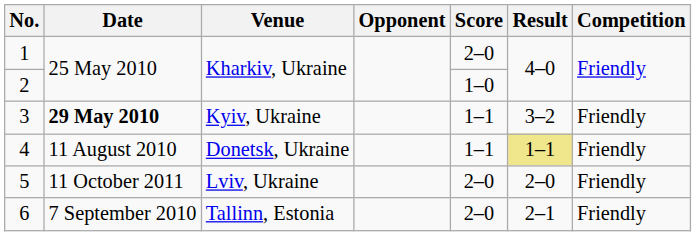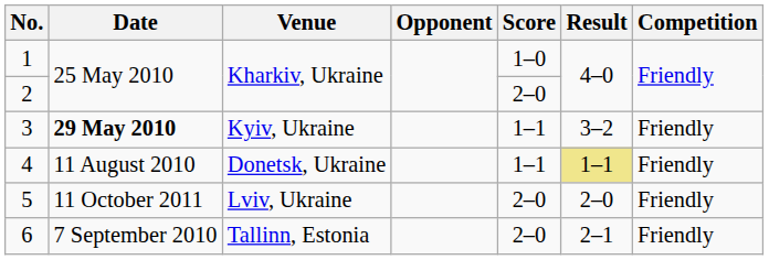1 | Score: 2–0 -> 1–0
2 | Score: 1–0 -> 2–0
